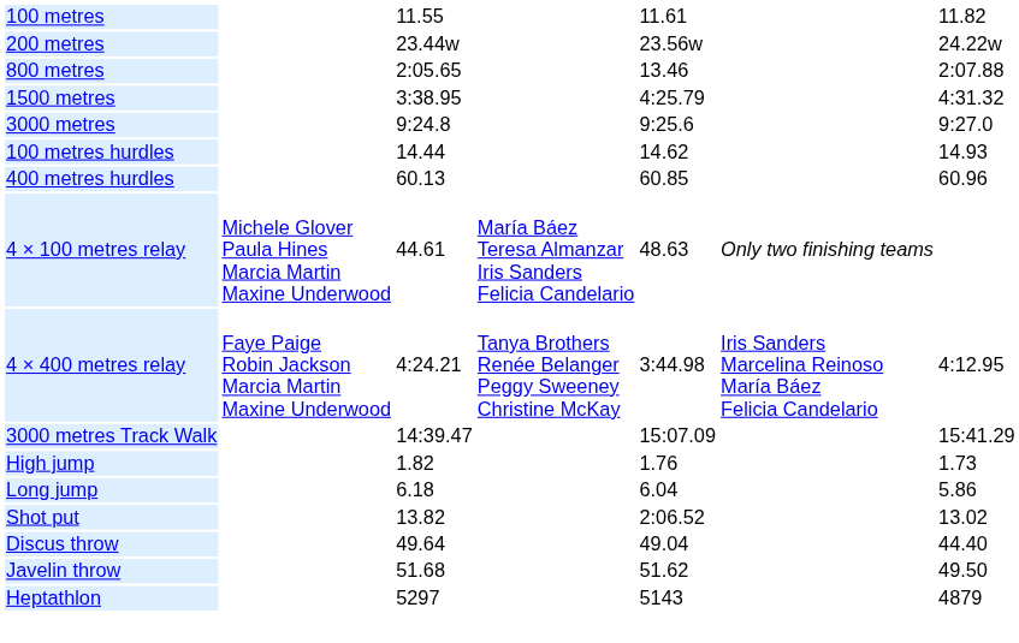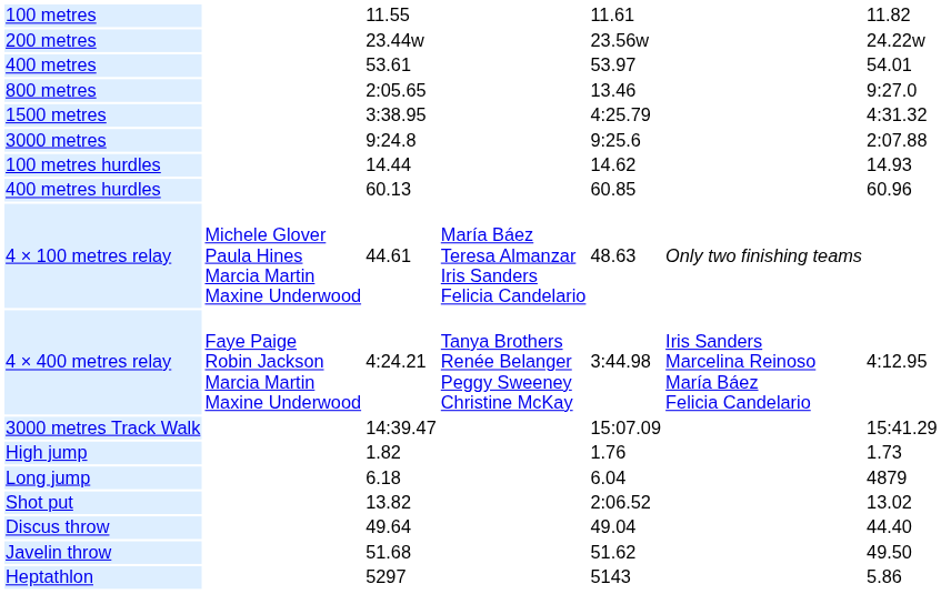+ row: 400 metres | 53.61 | 53.97 | 54.01
800 metres | column 7: 2:07.88 -> 9:27.0
3000 metres | column 7: 9:27.0 -> 2:07.88
Long jump | column 7: 5.86 -> 4879
Heptathlon | column 7: 4879 -> 5.86
